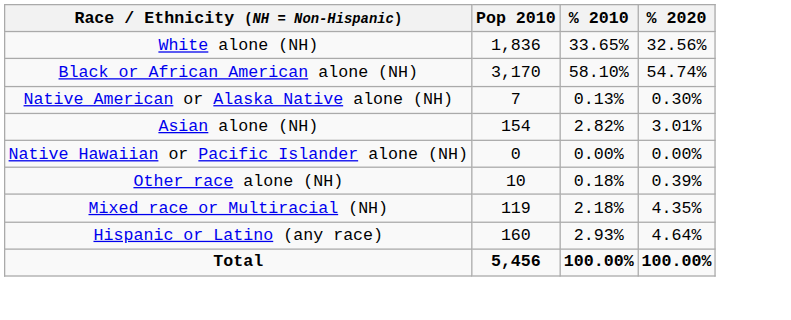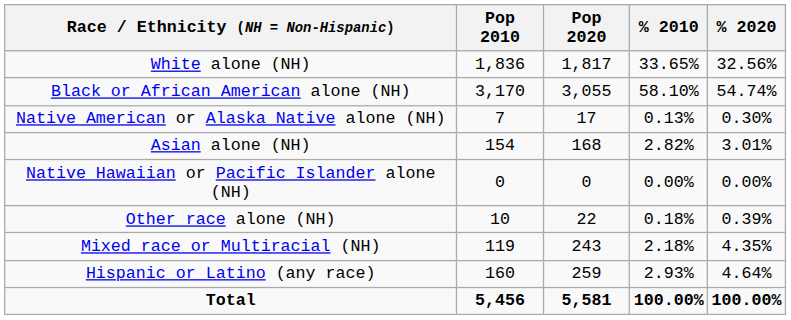+ column: Pop 2020 | 1,817 | 3,055 | 17 | 168 | 0 | 22 | 243 | 259 | 5,581
